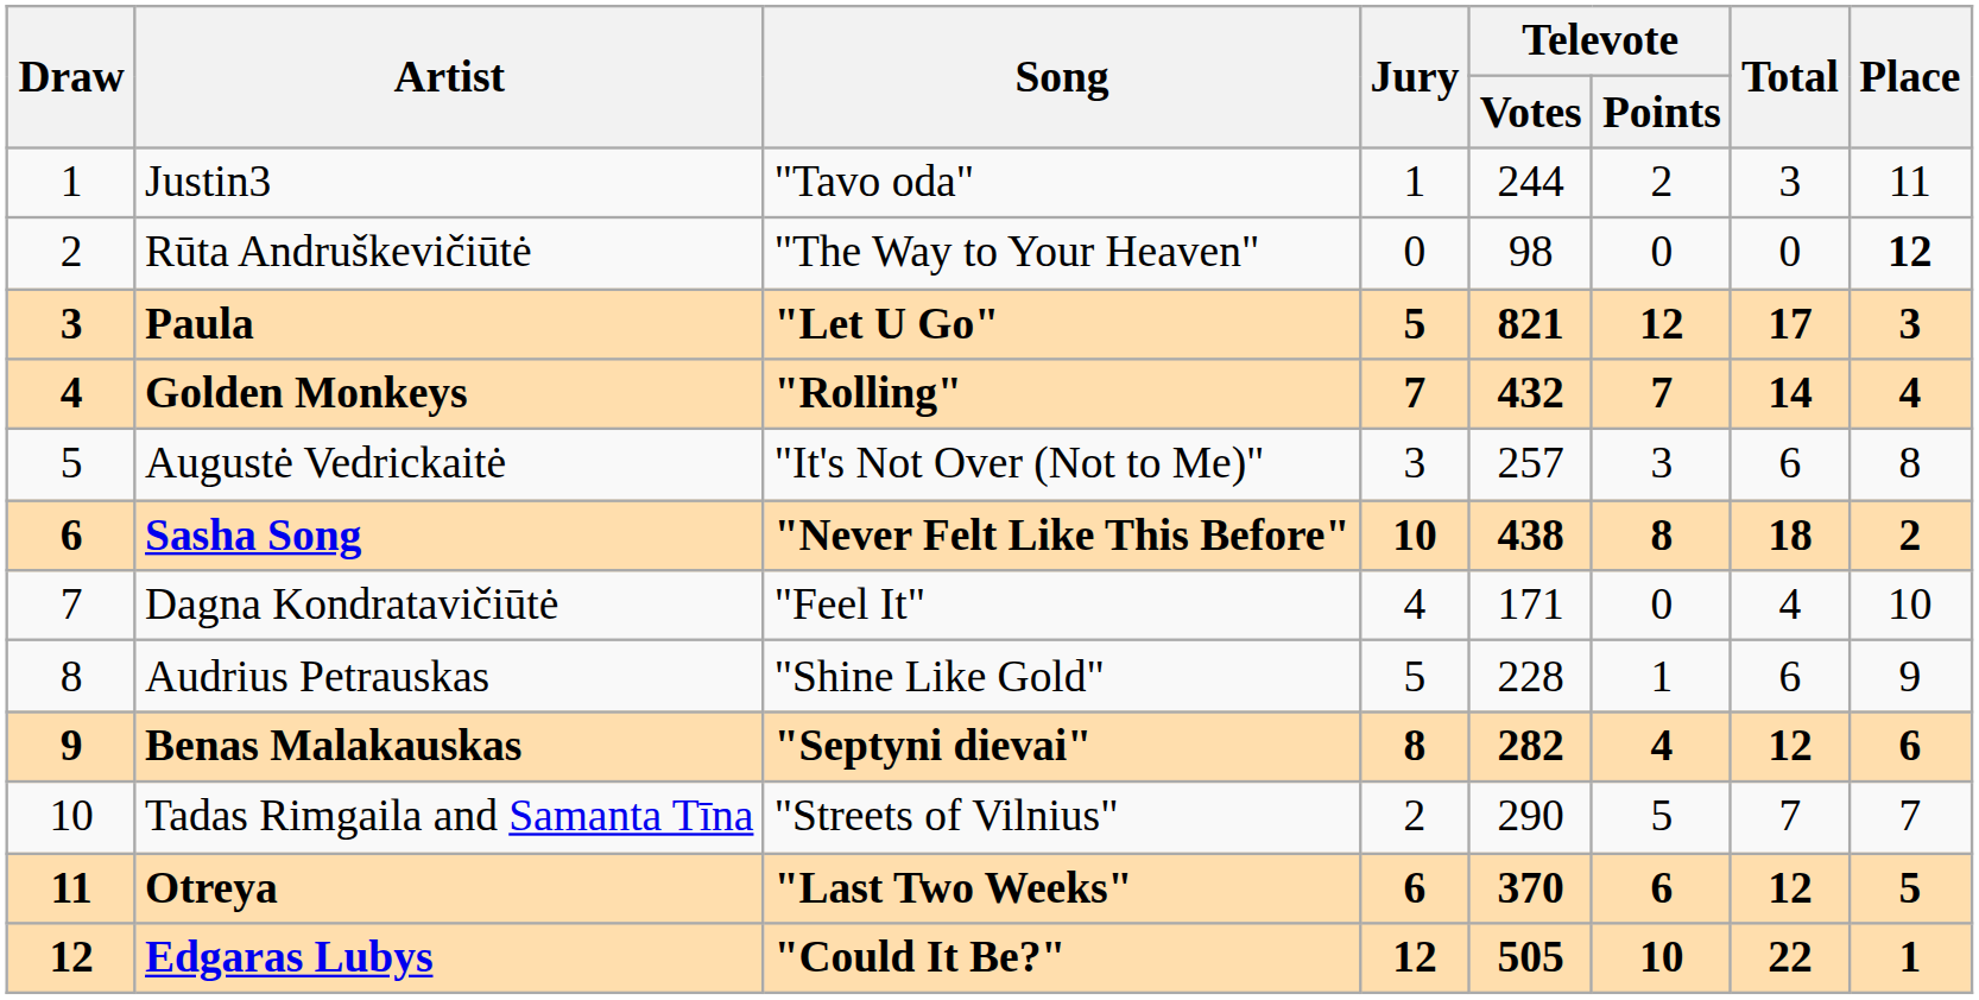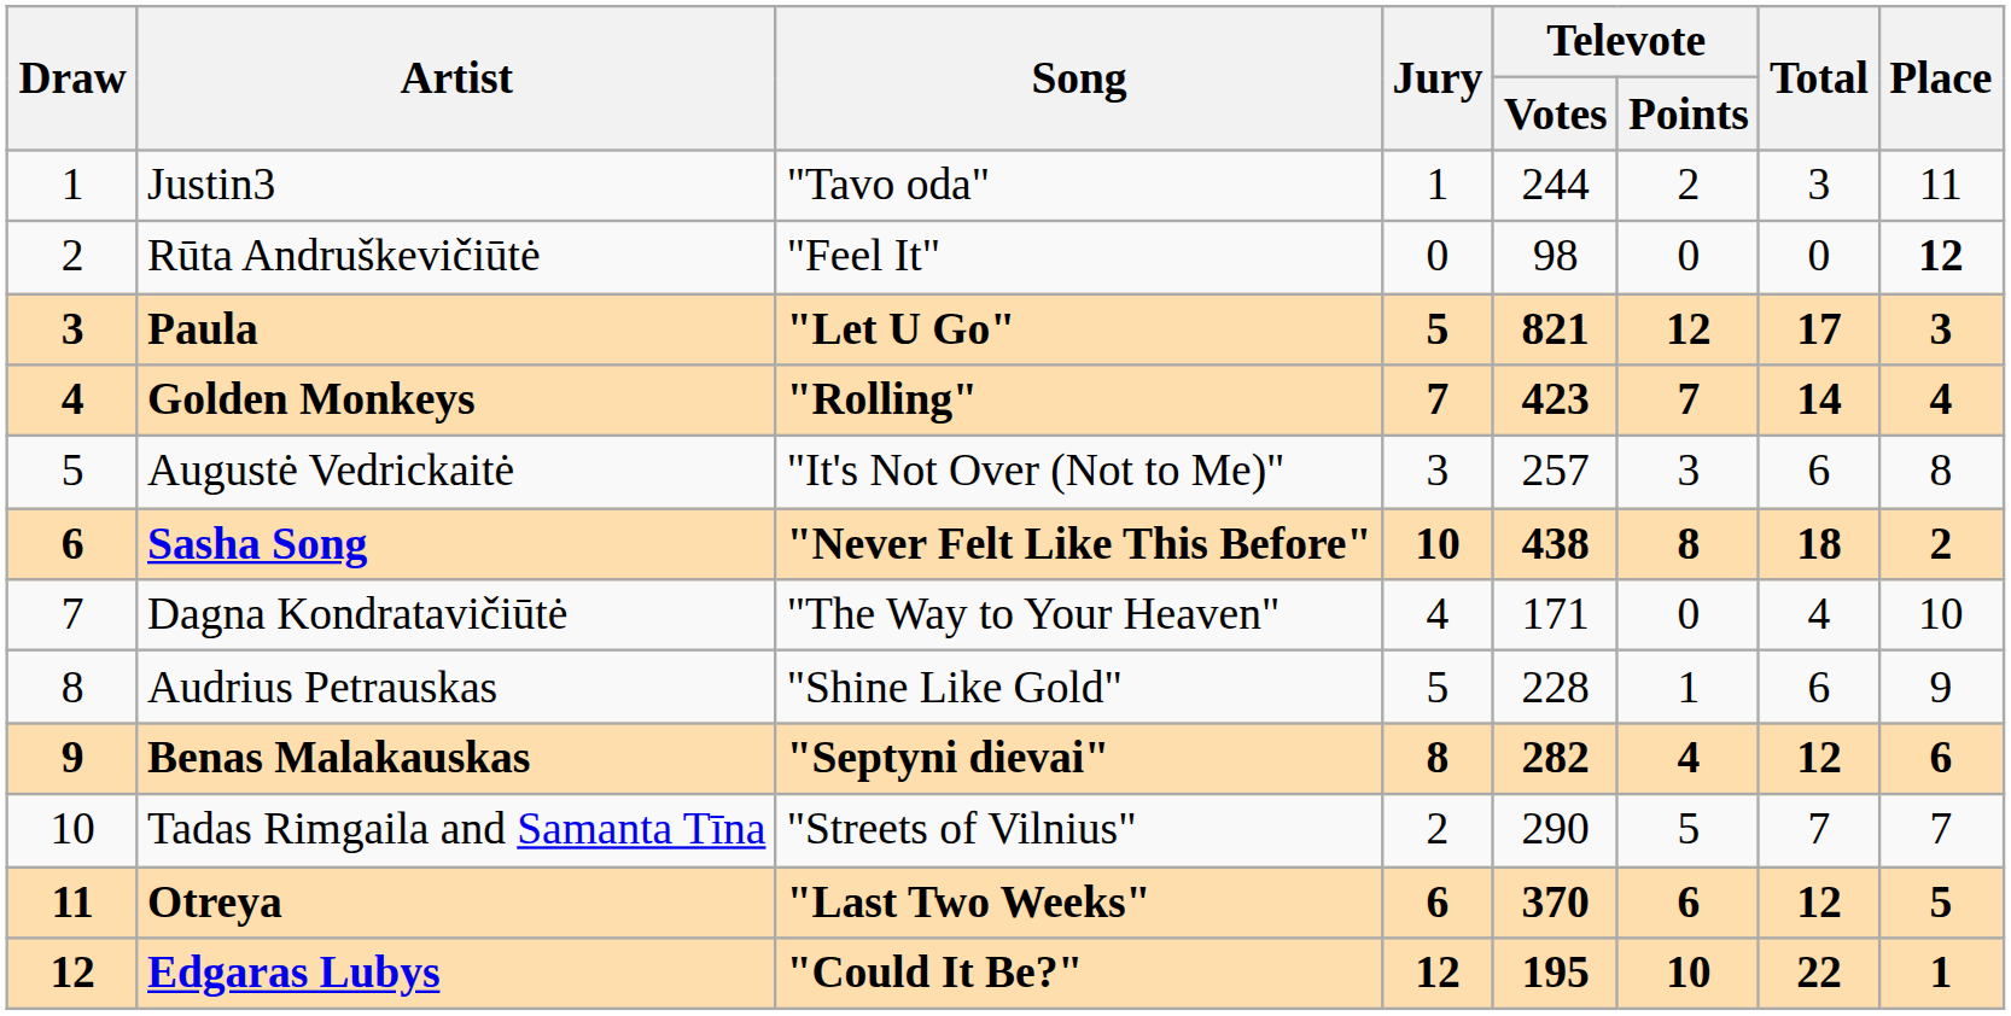Rūta Andruškevičiūtė | Song: "The Way to Your Heaven" -> "Feel It"
Golden Monkeys | Televote / Votes: 432 -> 423
Dagna Kondratavičiūtė | Song: "Feel It" -> "The Way to Your Heaven"
Edgaras Lubys | Televote / Votes: 505 -> 195
